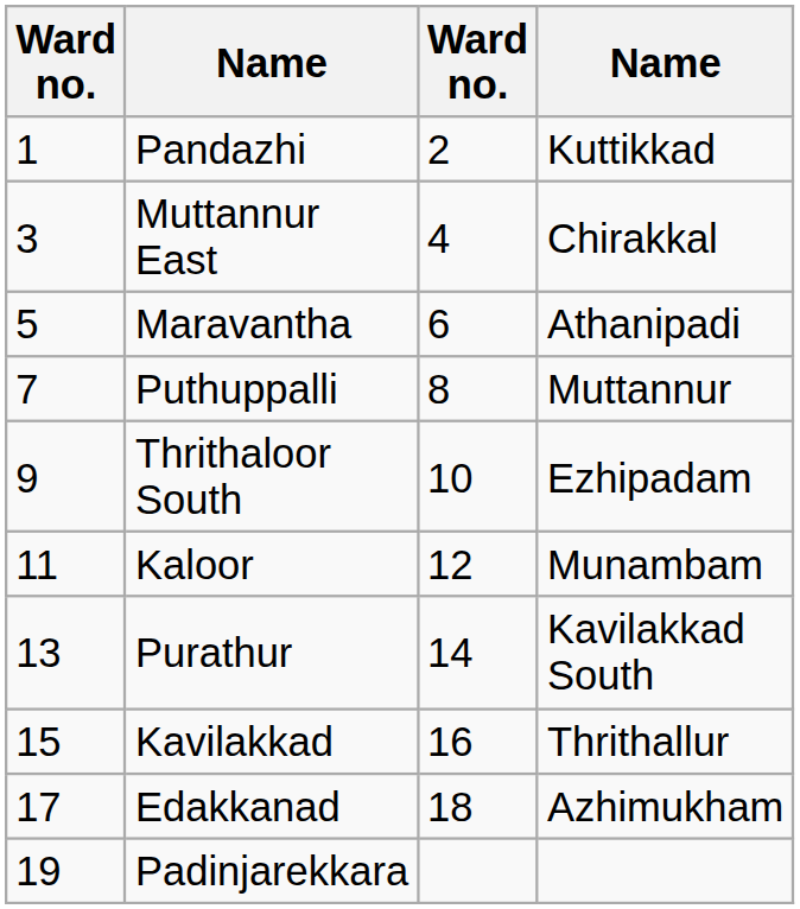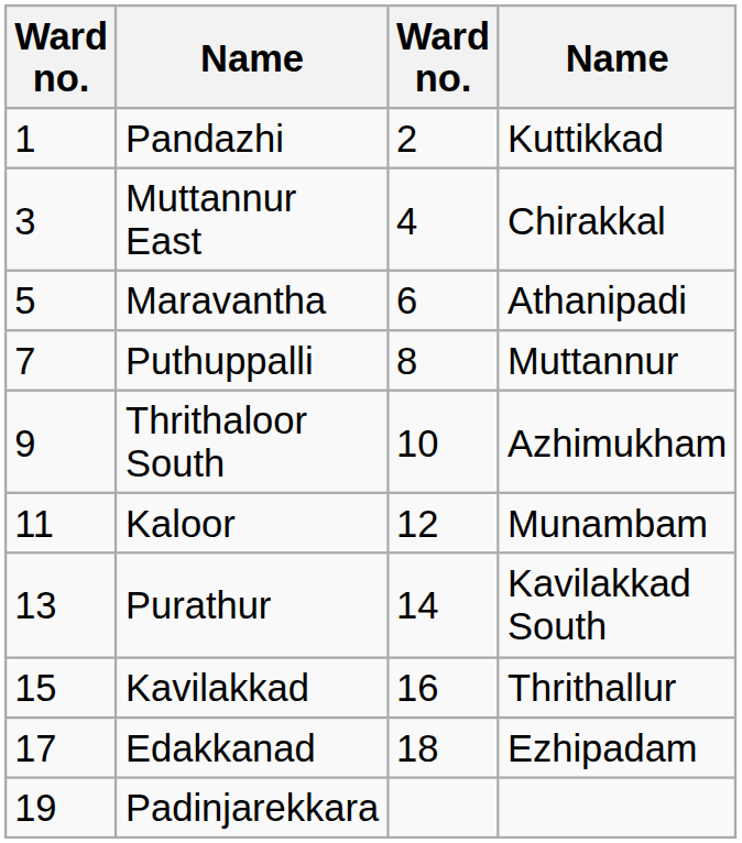Thrithaloor South | column 4: Ezhipadam -> Azhimukham
Edakkanad | column 4: Azhimukham -> Ezhipadam
